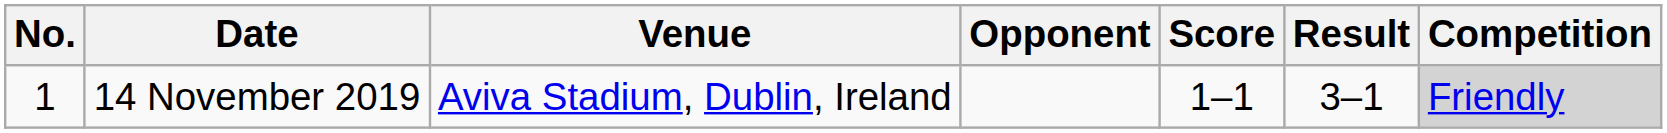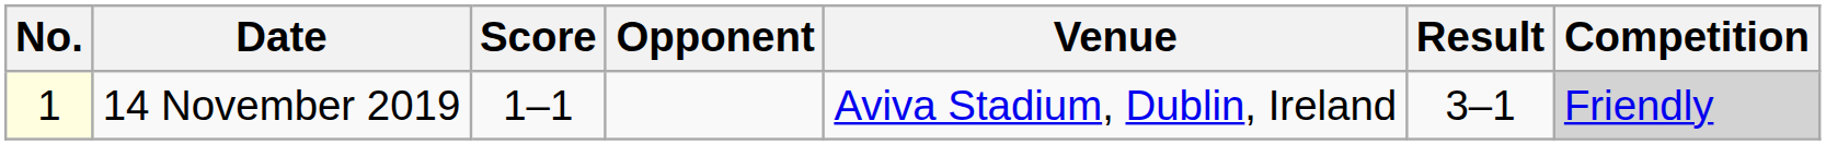columns swapped: Venue <-> Score
14 November 2019 | No.: no background -> lightyellow background
